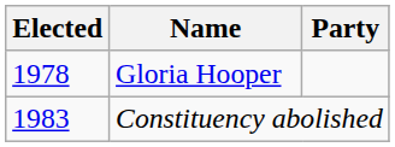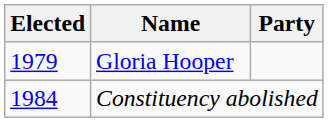Gloria Hooper | Elected: 1978 -> 1979
Constituency abolished | Elected: 1983 -> 1984
